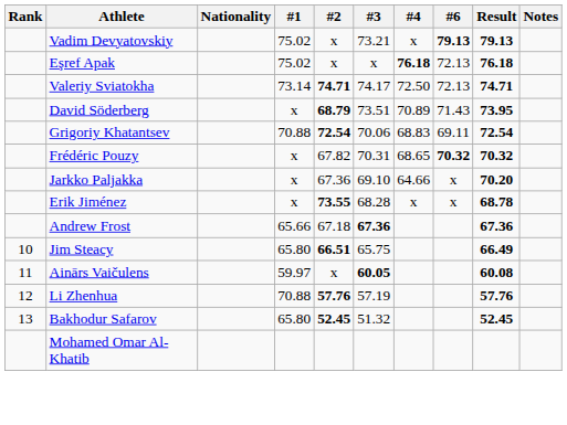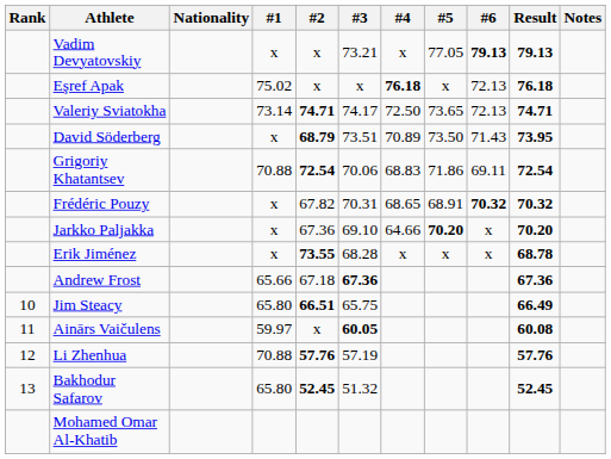+ column: #5 | 77.05 | x | 73.65 | 73.50 | 71.86 | 68.91 | 70.20 | x
Vadim Devyatovskiy | #1: 75.02 -> x
